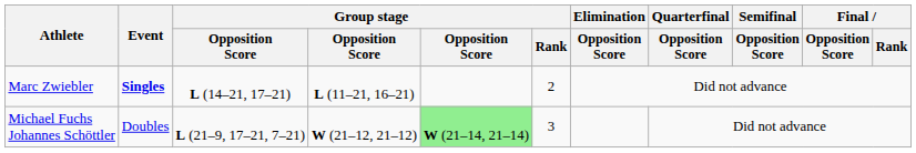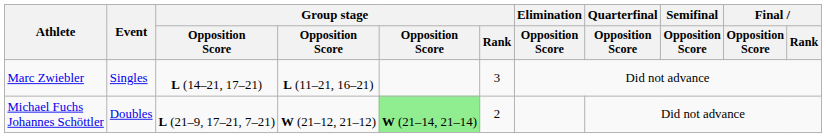Marc Zwiebler | Event: bold -> normal
Marc Zwiebler | Group stage / Rank: 2 -> 3
Michael Fuchs Johannes Schöttler | Group stage / Rank: 3 -> 2
